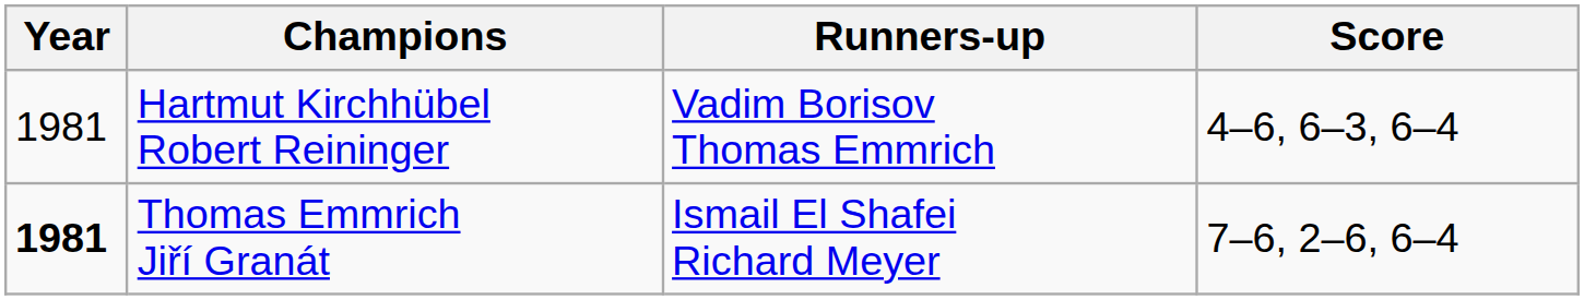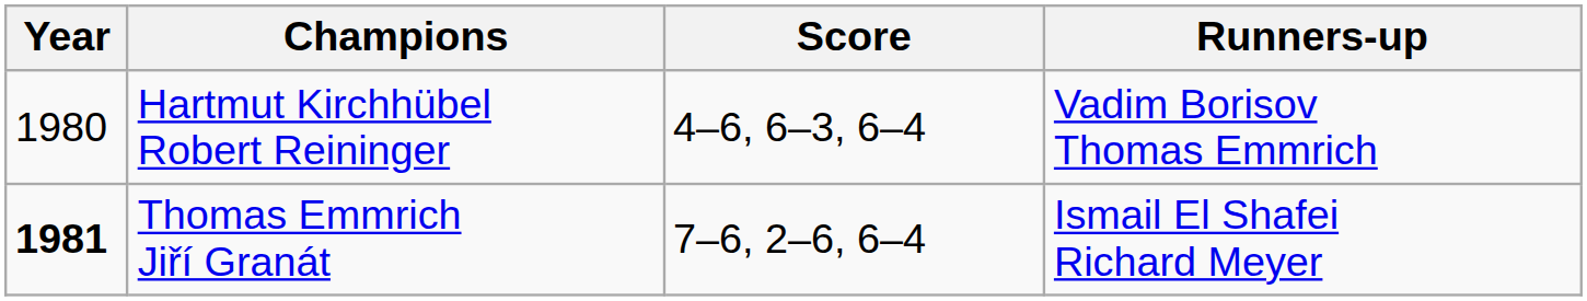columns swapped: Runners-up <-> Score
Hartmut Kirchhübel Robert Reininger | Year: 1981 -> 1980
